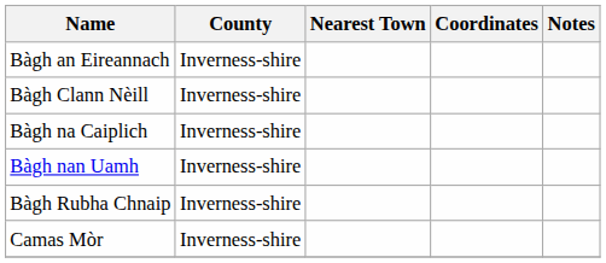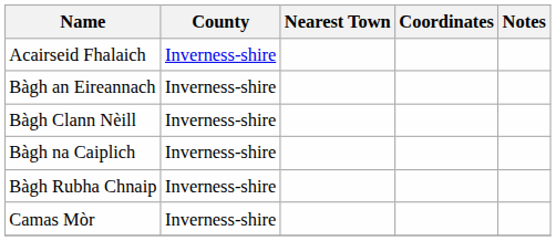+ row: Acairseid Fhalaich | Inverness-shire
- row: Bàgh nan Uamh | Inverness-shire
